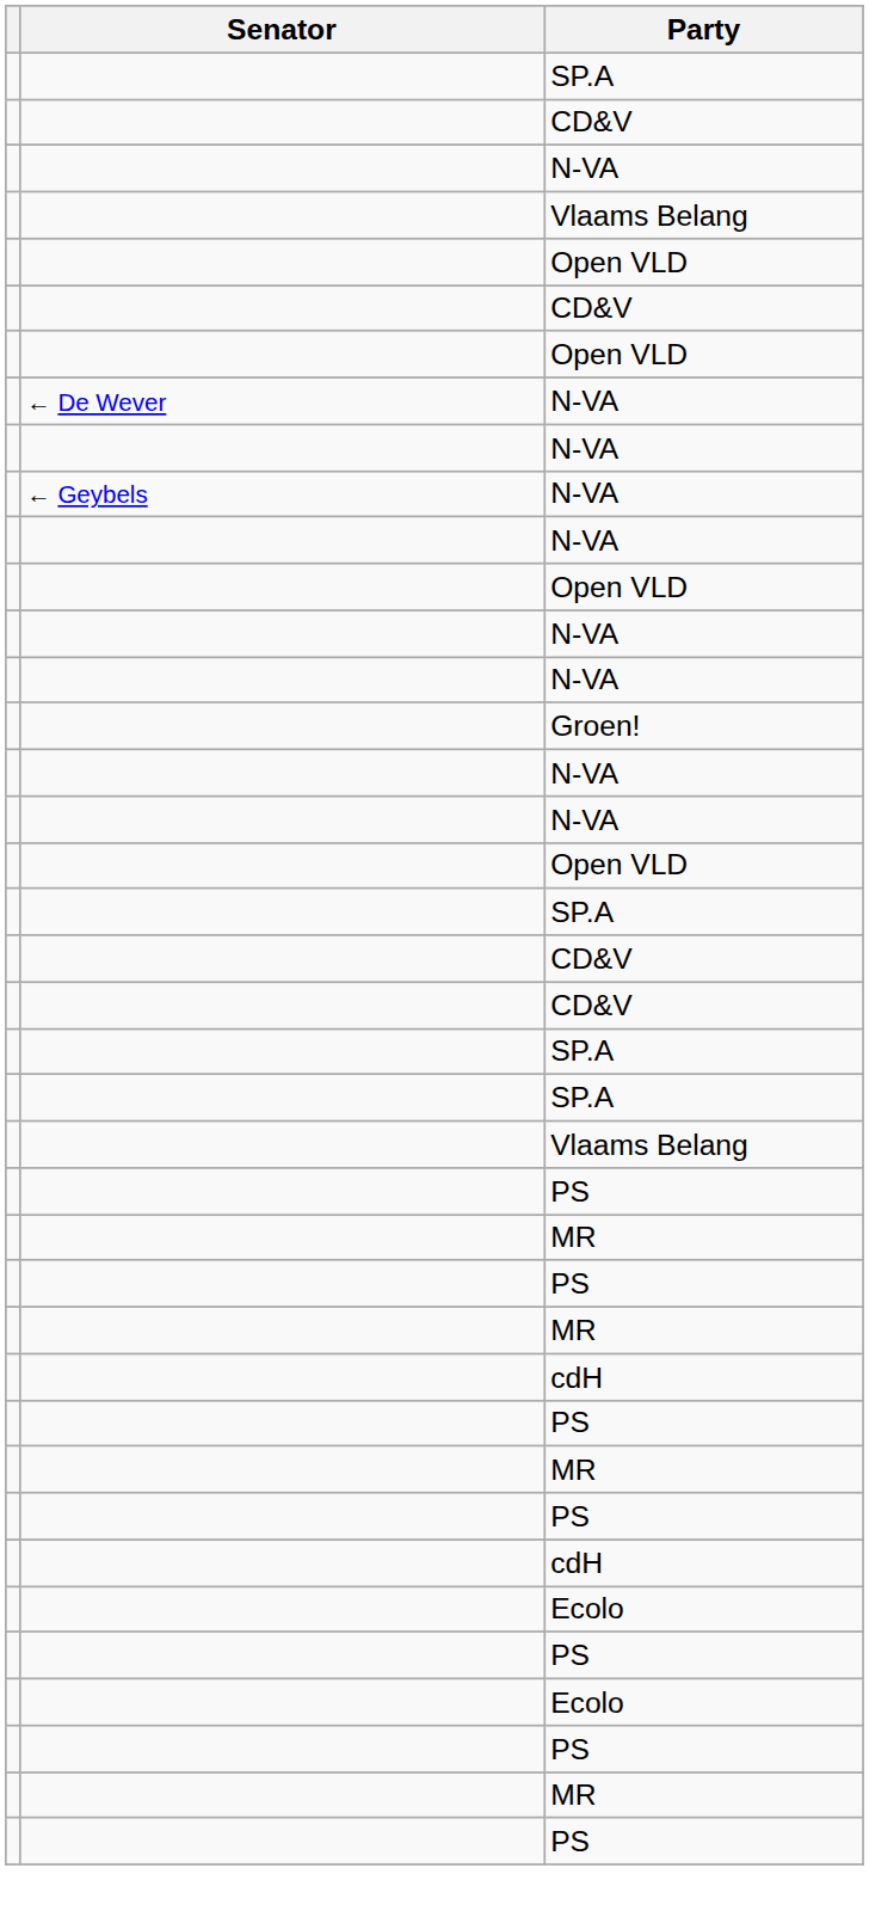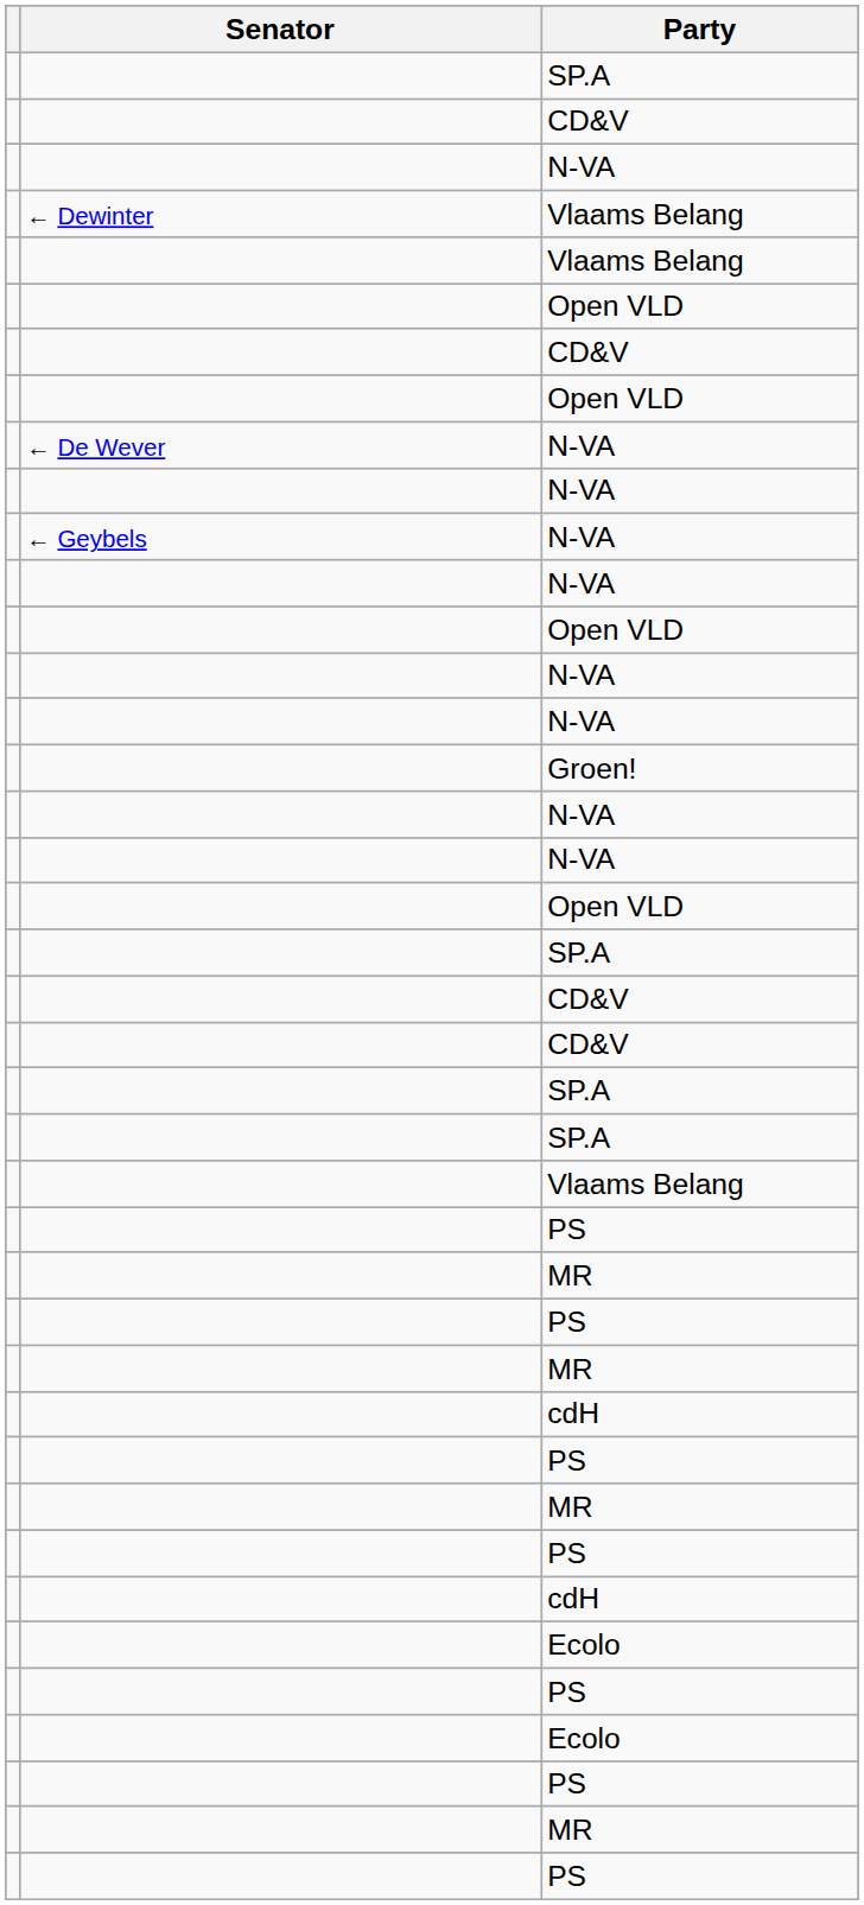+ row: ← Dewinter | Vlaams Belang
